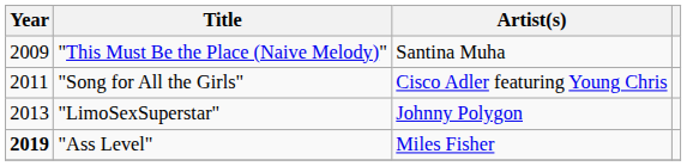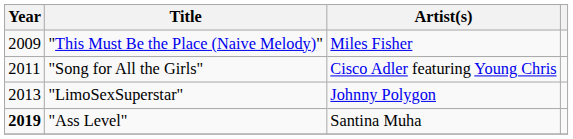"This Must Be the Place (Naive Melody)" | Artist(s): Santina Muha -> Miles Fisher
"Ass Level" | Artist(s): Miles Fisher -> Santina Muha
